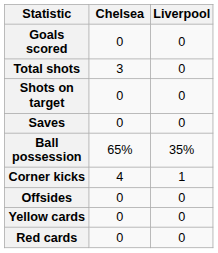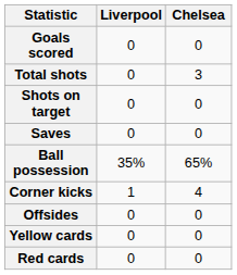columns swapped: Chelsea <-> Liverpool
